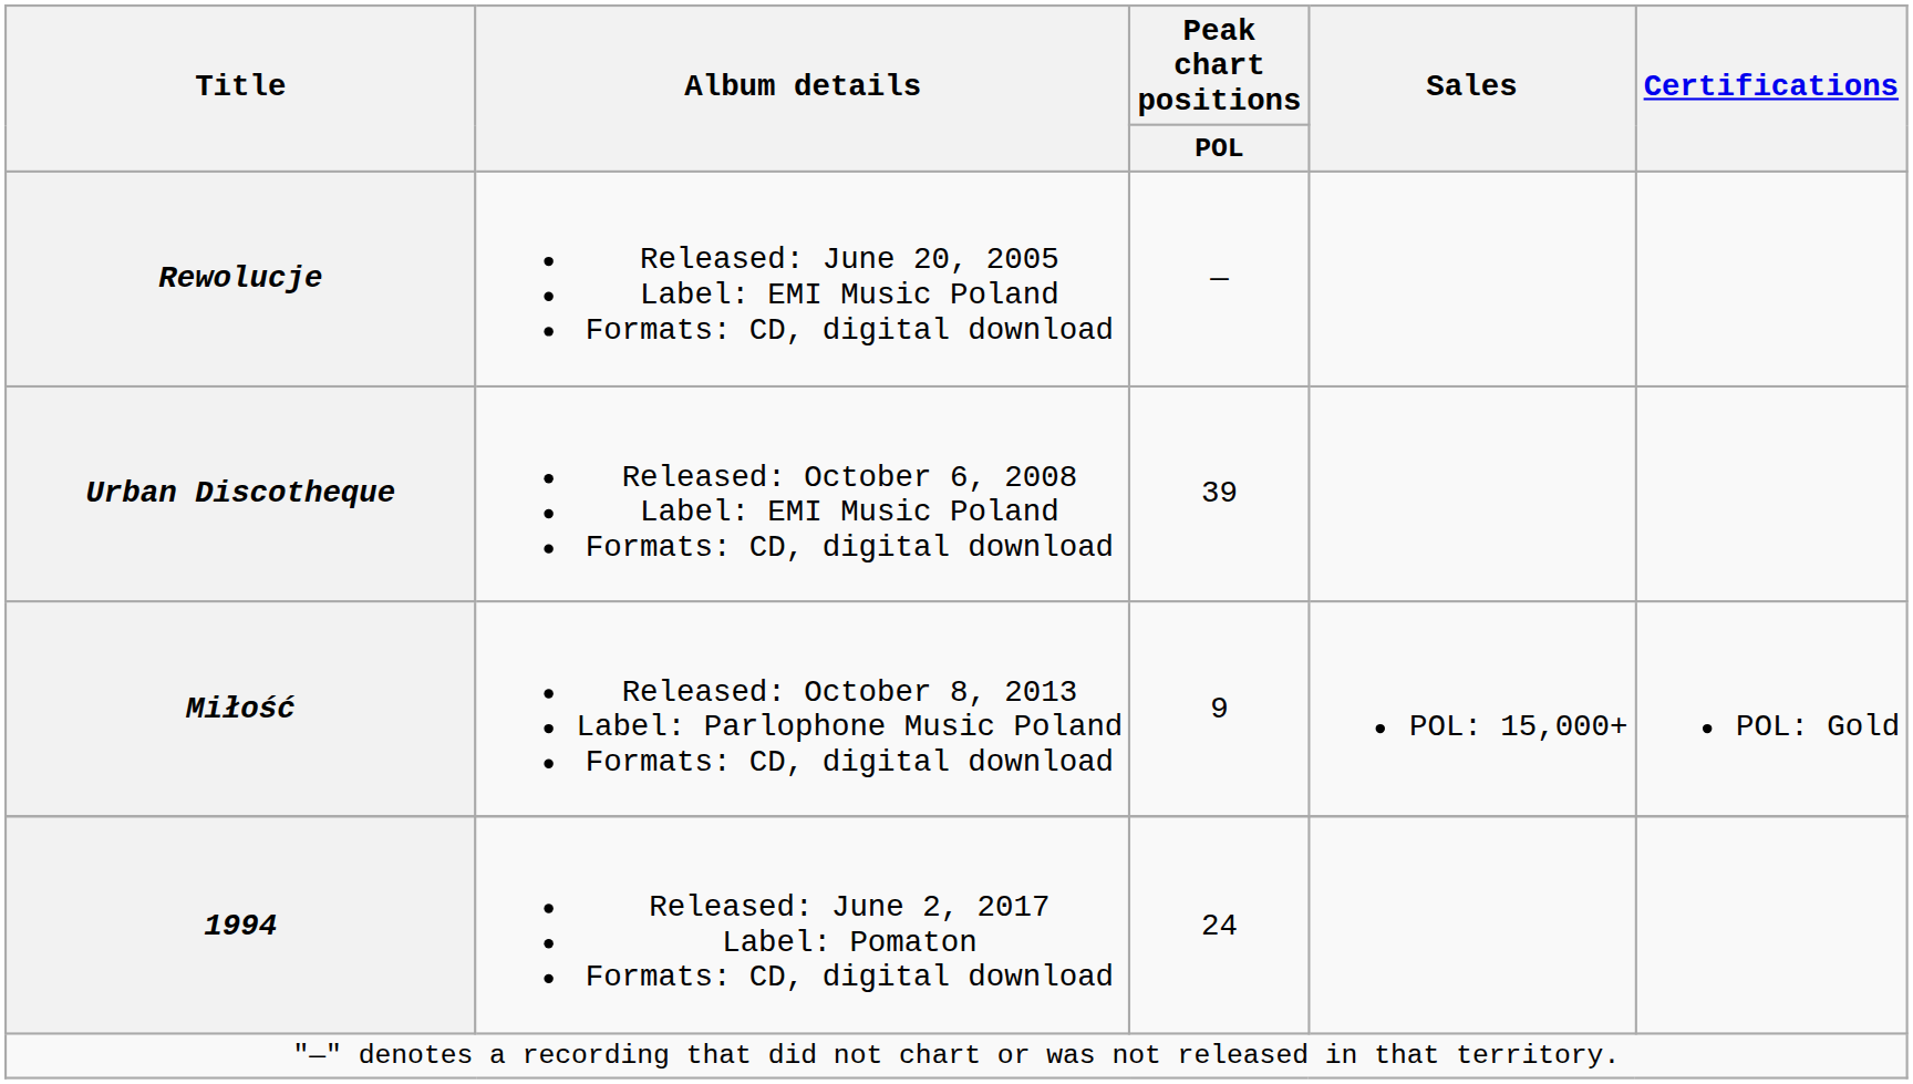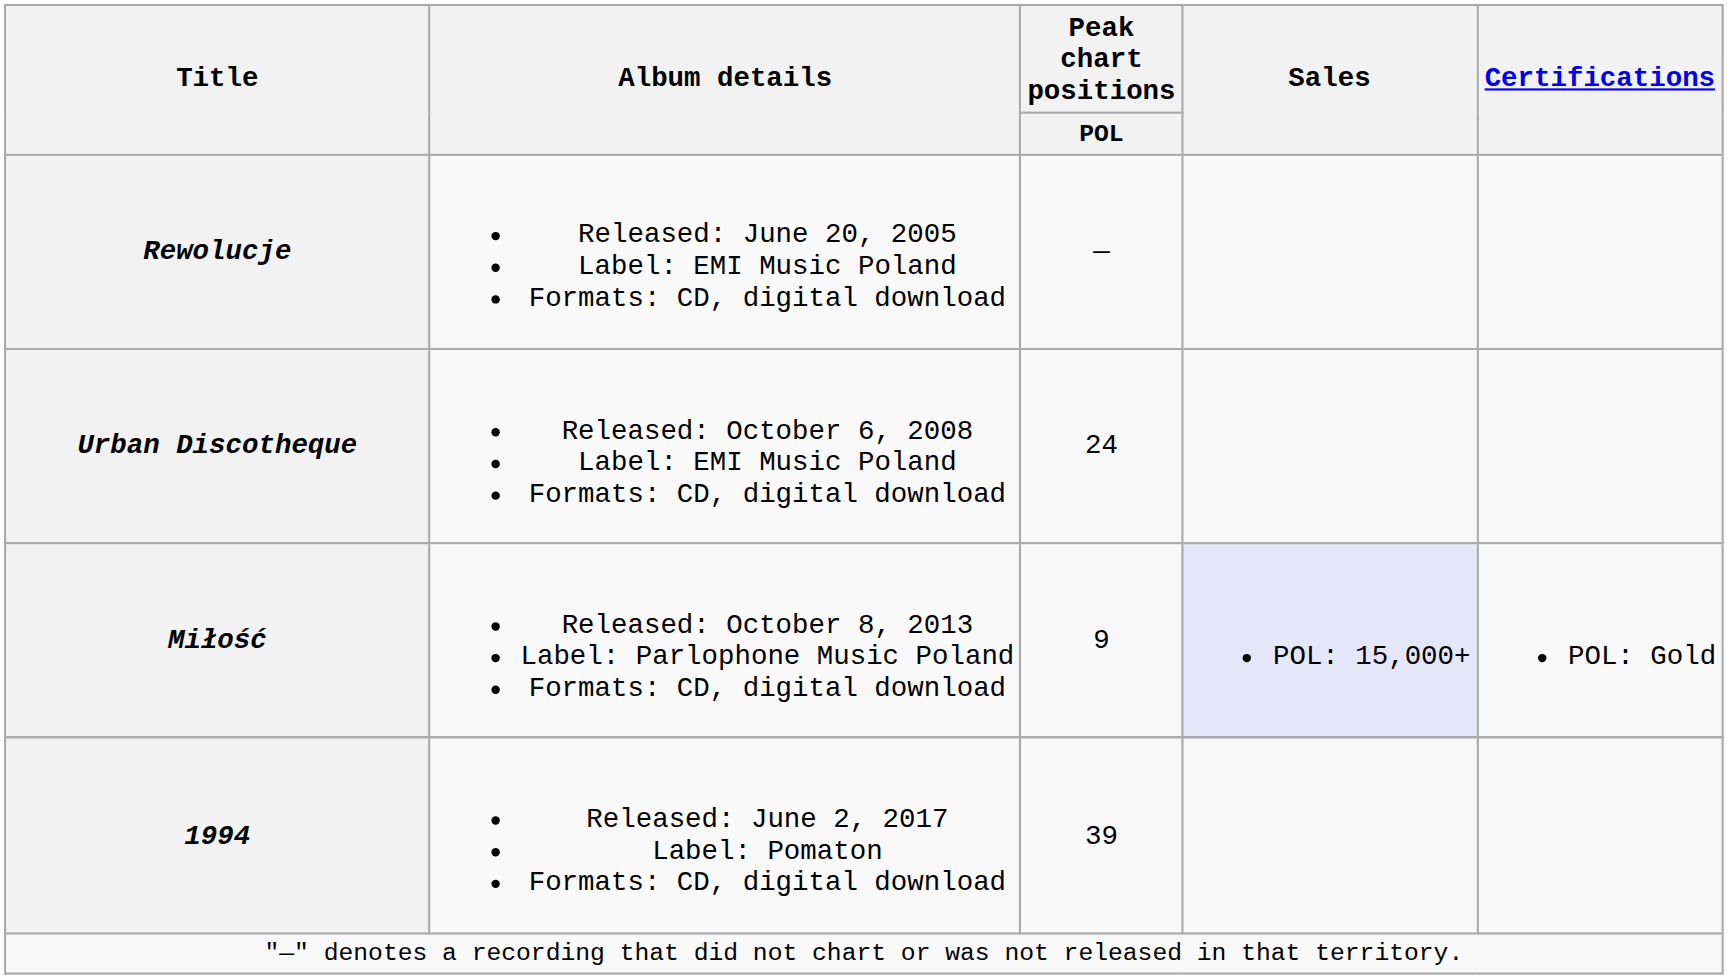Urban Discotheque | Peak chart positions / POL: 39 -> 24
Miłość | Sales: no background -> lavender background
1994 | Peak chart positions / POL: 24 -> 39
